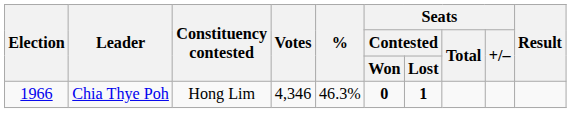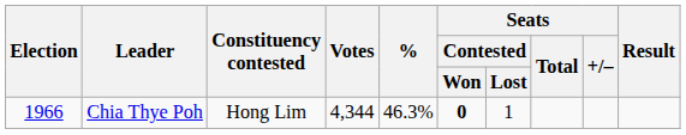Chia Thye Poh | Votes: 4,346 -> 4,344
Chia Thye Poh | Seats / Contested / Lost: bold -> normal
